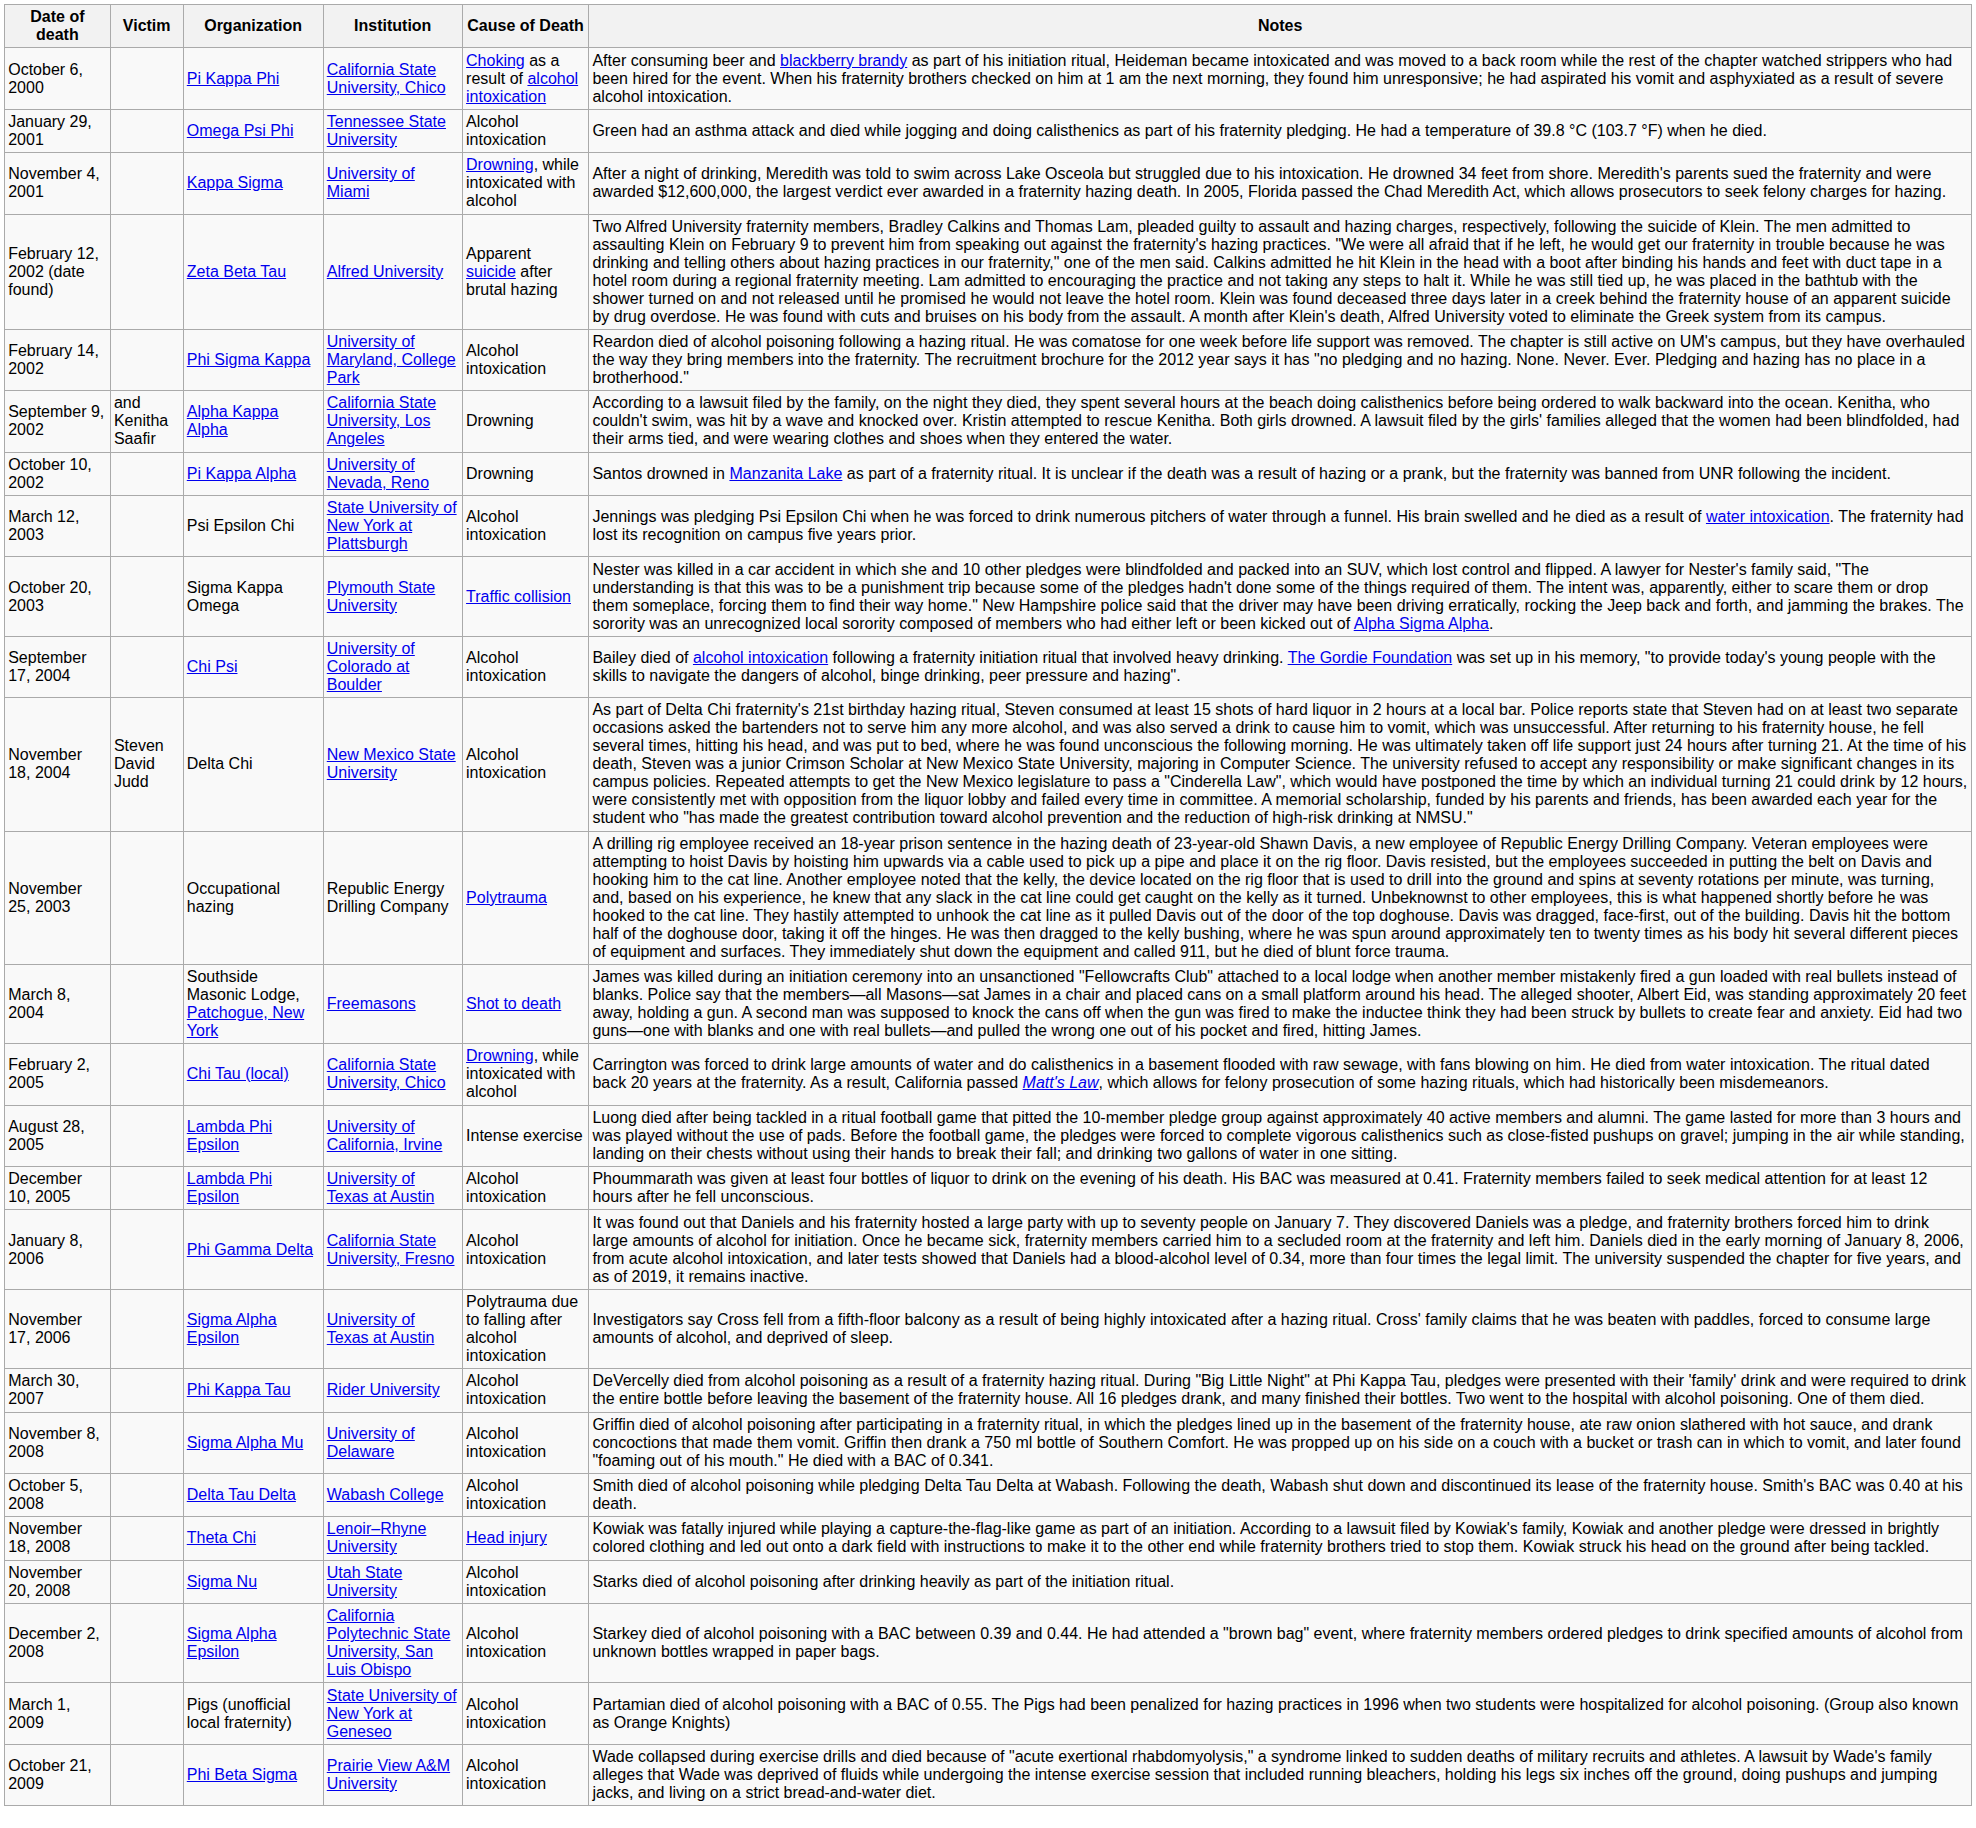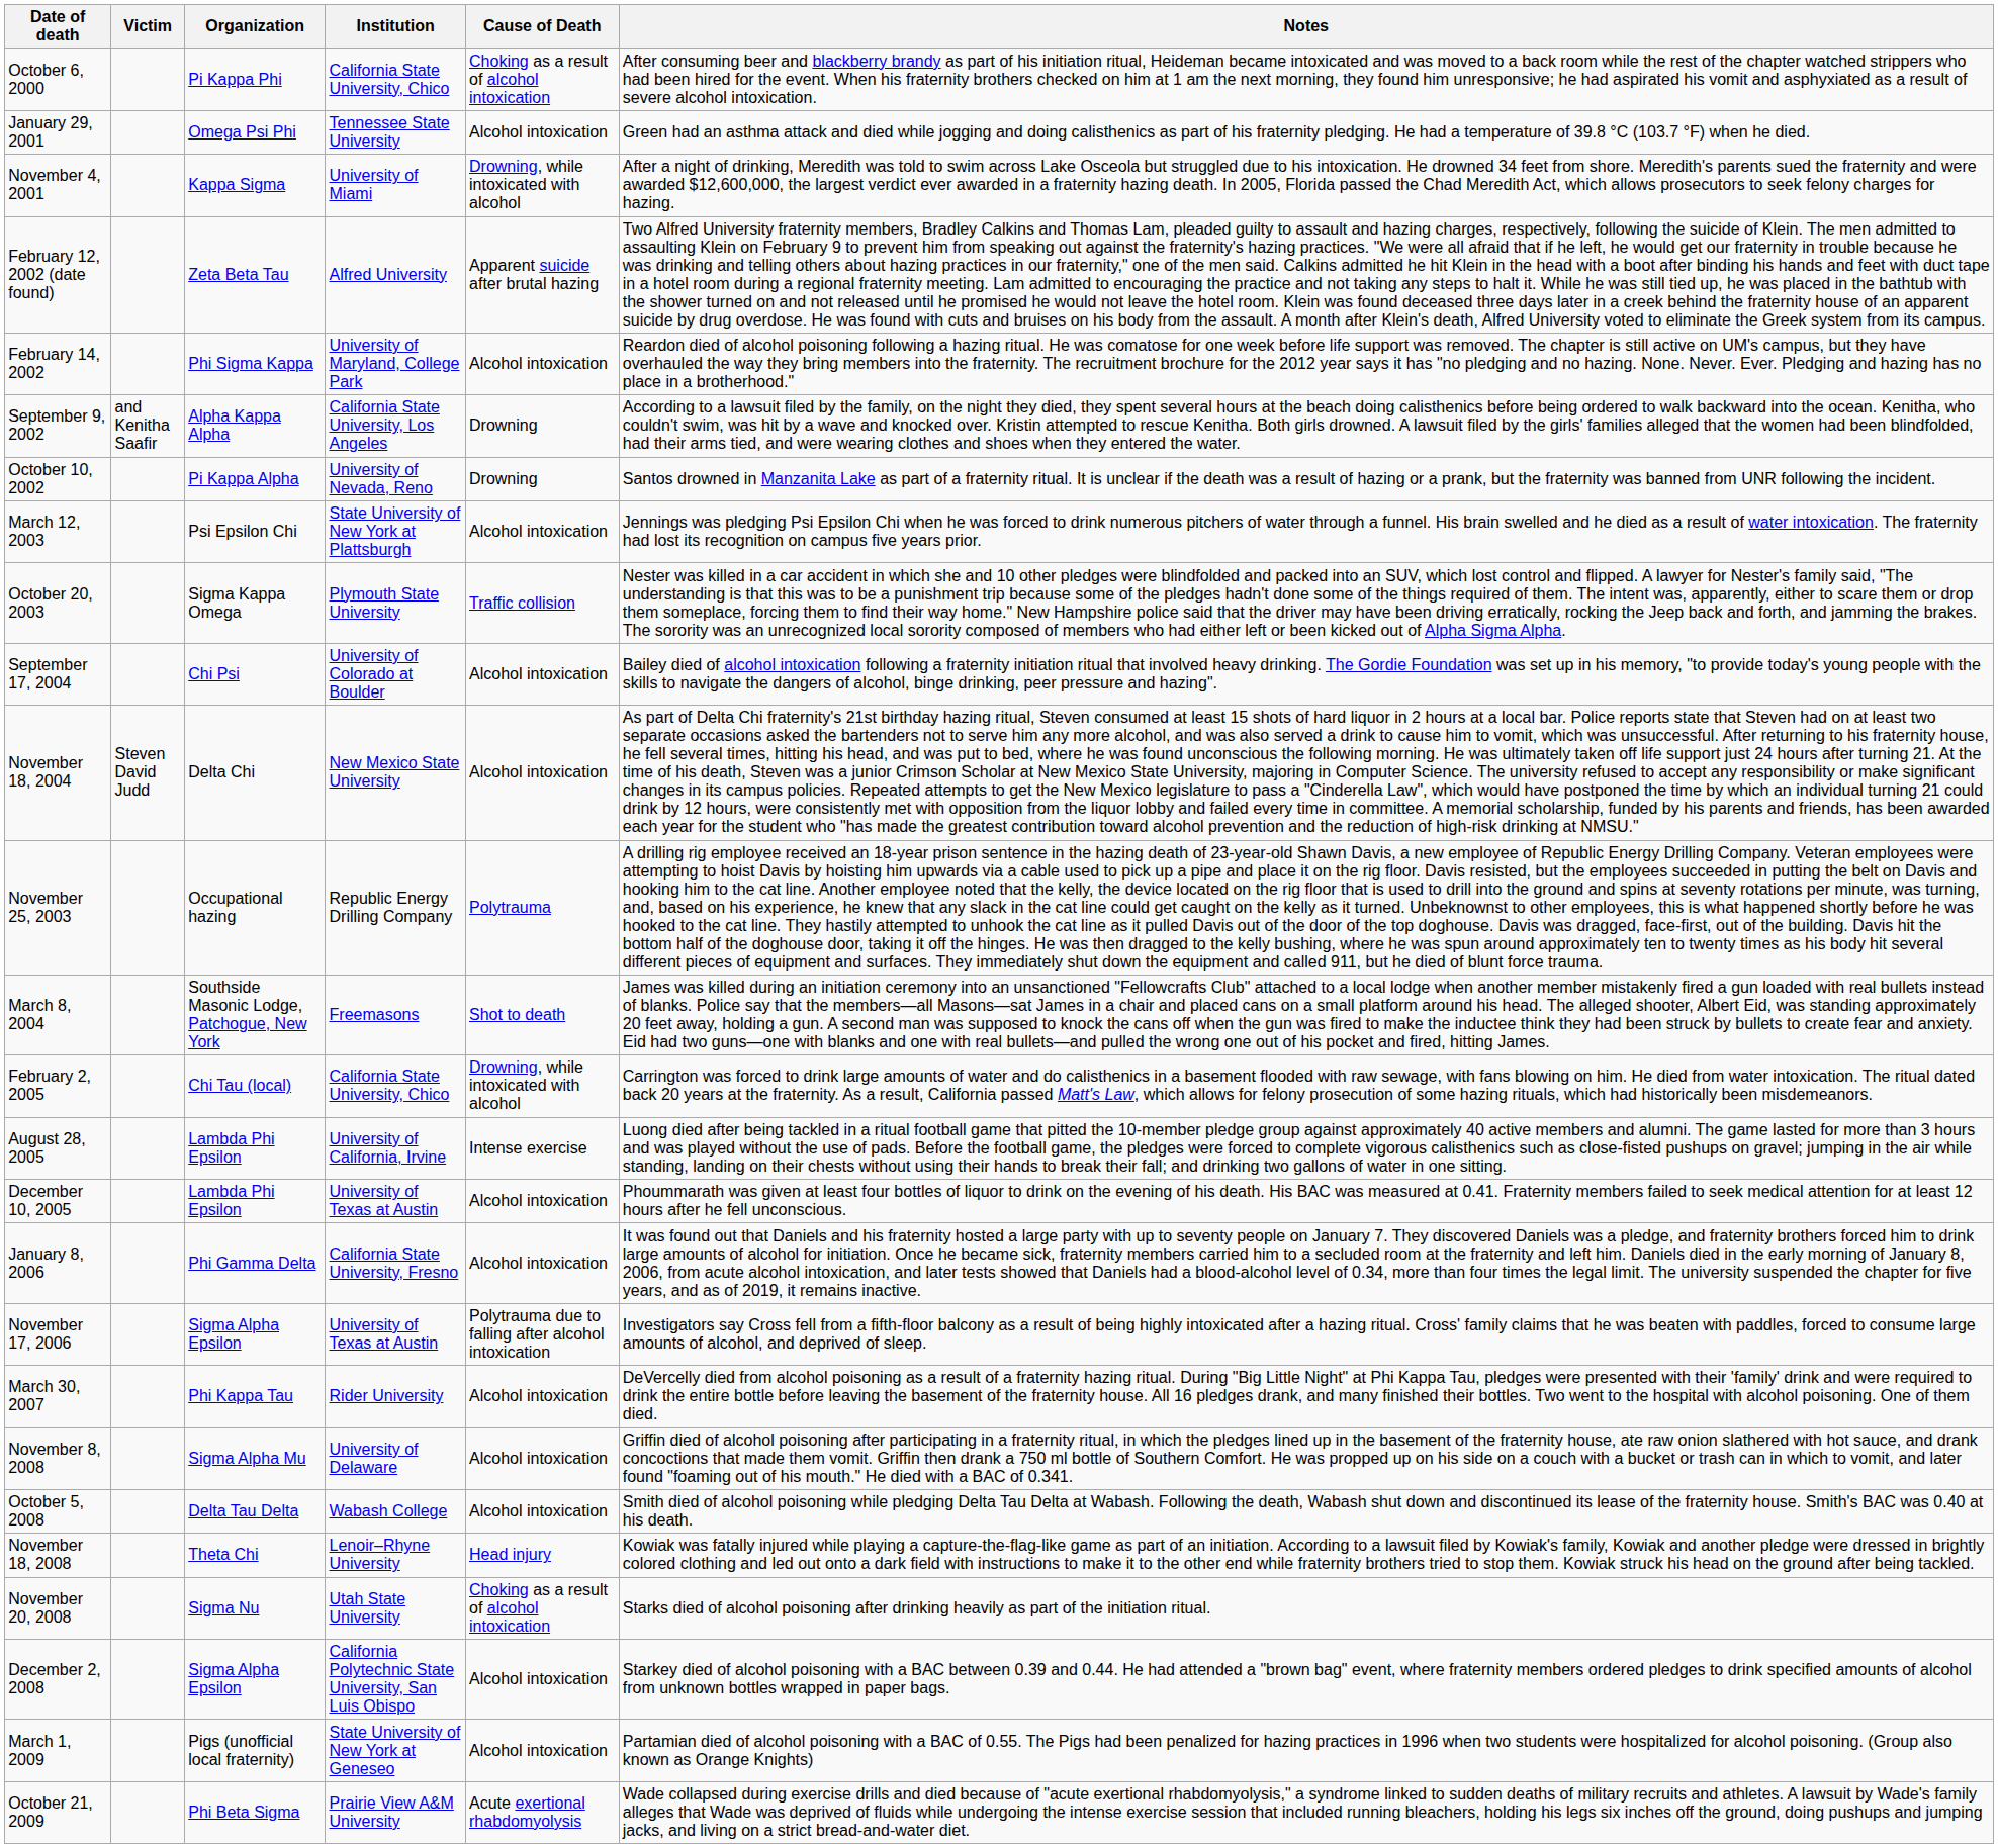November 20, 2008 | Cause of Death: Alcohol intoxication -> Choking as a result of alcohol intoxication
October 21, 2009 | Cause of Death: Alcohol intoxication -> Acute exertional rhabdomyolysis
